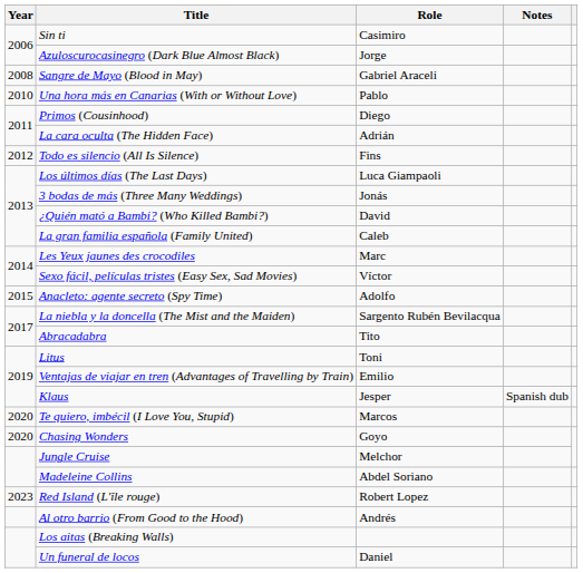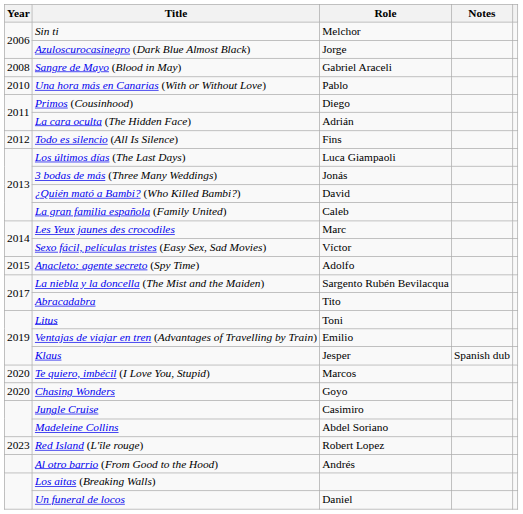Sin ti | Role: Casimiro -> Melchor
Jungle Cruise | Role: Melchor -> Casimiro
